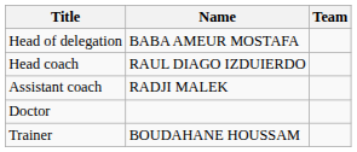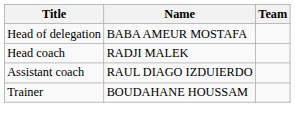Head coach | Name: RAUL DIAGO IZDUIERDO -> RADJI MALEK
Assistant coach | Name: RADJI MALEK -> RAUL DIAGO IZDUIERDO
- row: Doctor
